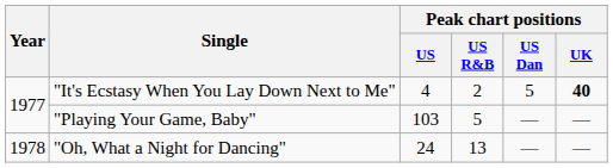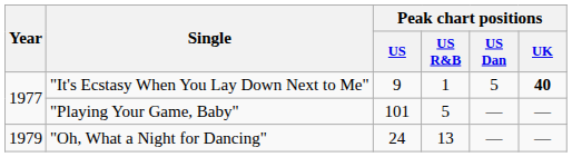"It's Ecstasy When You Lay Down Next to Me" | Peak chart positions / US: 4 -> 9
"It's Ecstasy When You Lay Down Next to Me" | Peak chart positions / US R&B: 2 -> 1
"Playing Your Game, Baby" | Peak chart positions / US: 103 -> 101
"Oh, What a Night for Dancing" | Year: 1978 -> 1979
